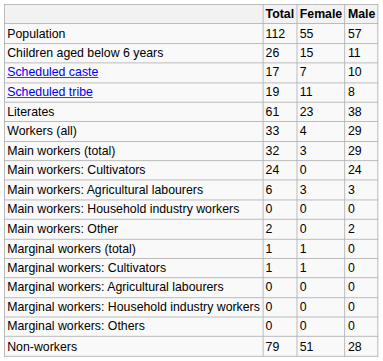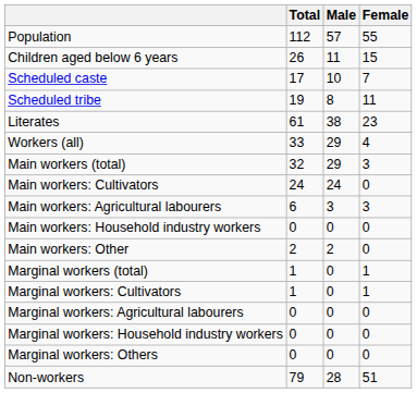columns swapped: Male <-> Female
